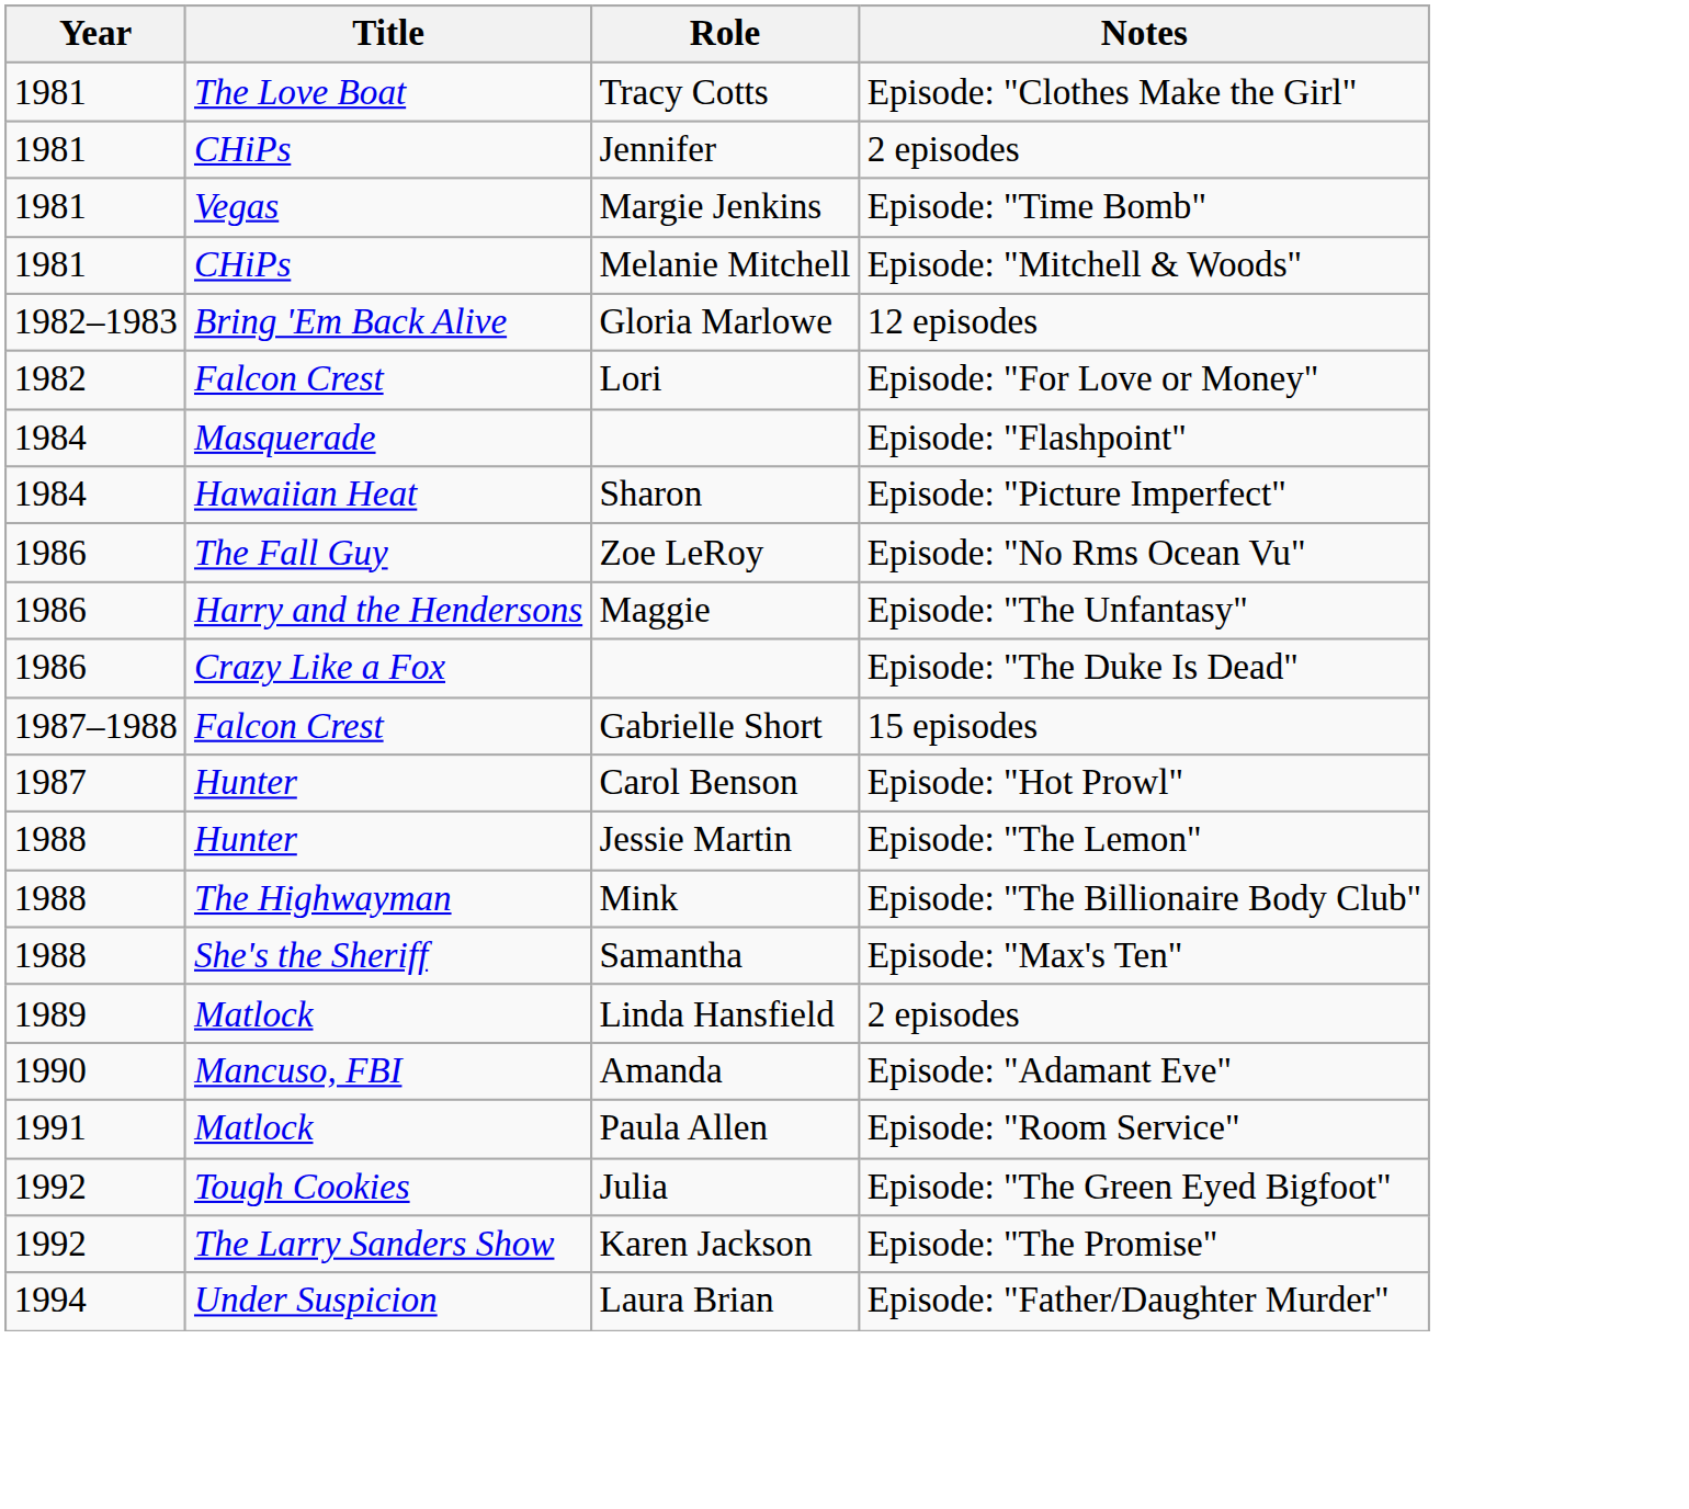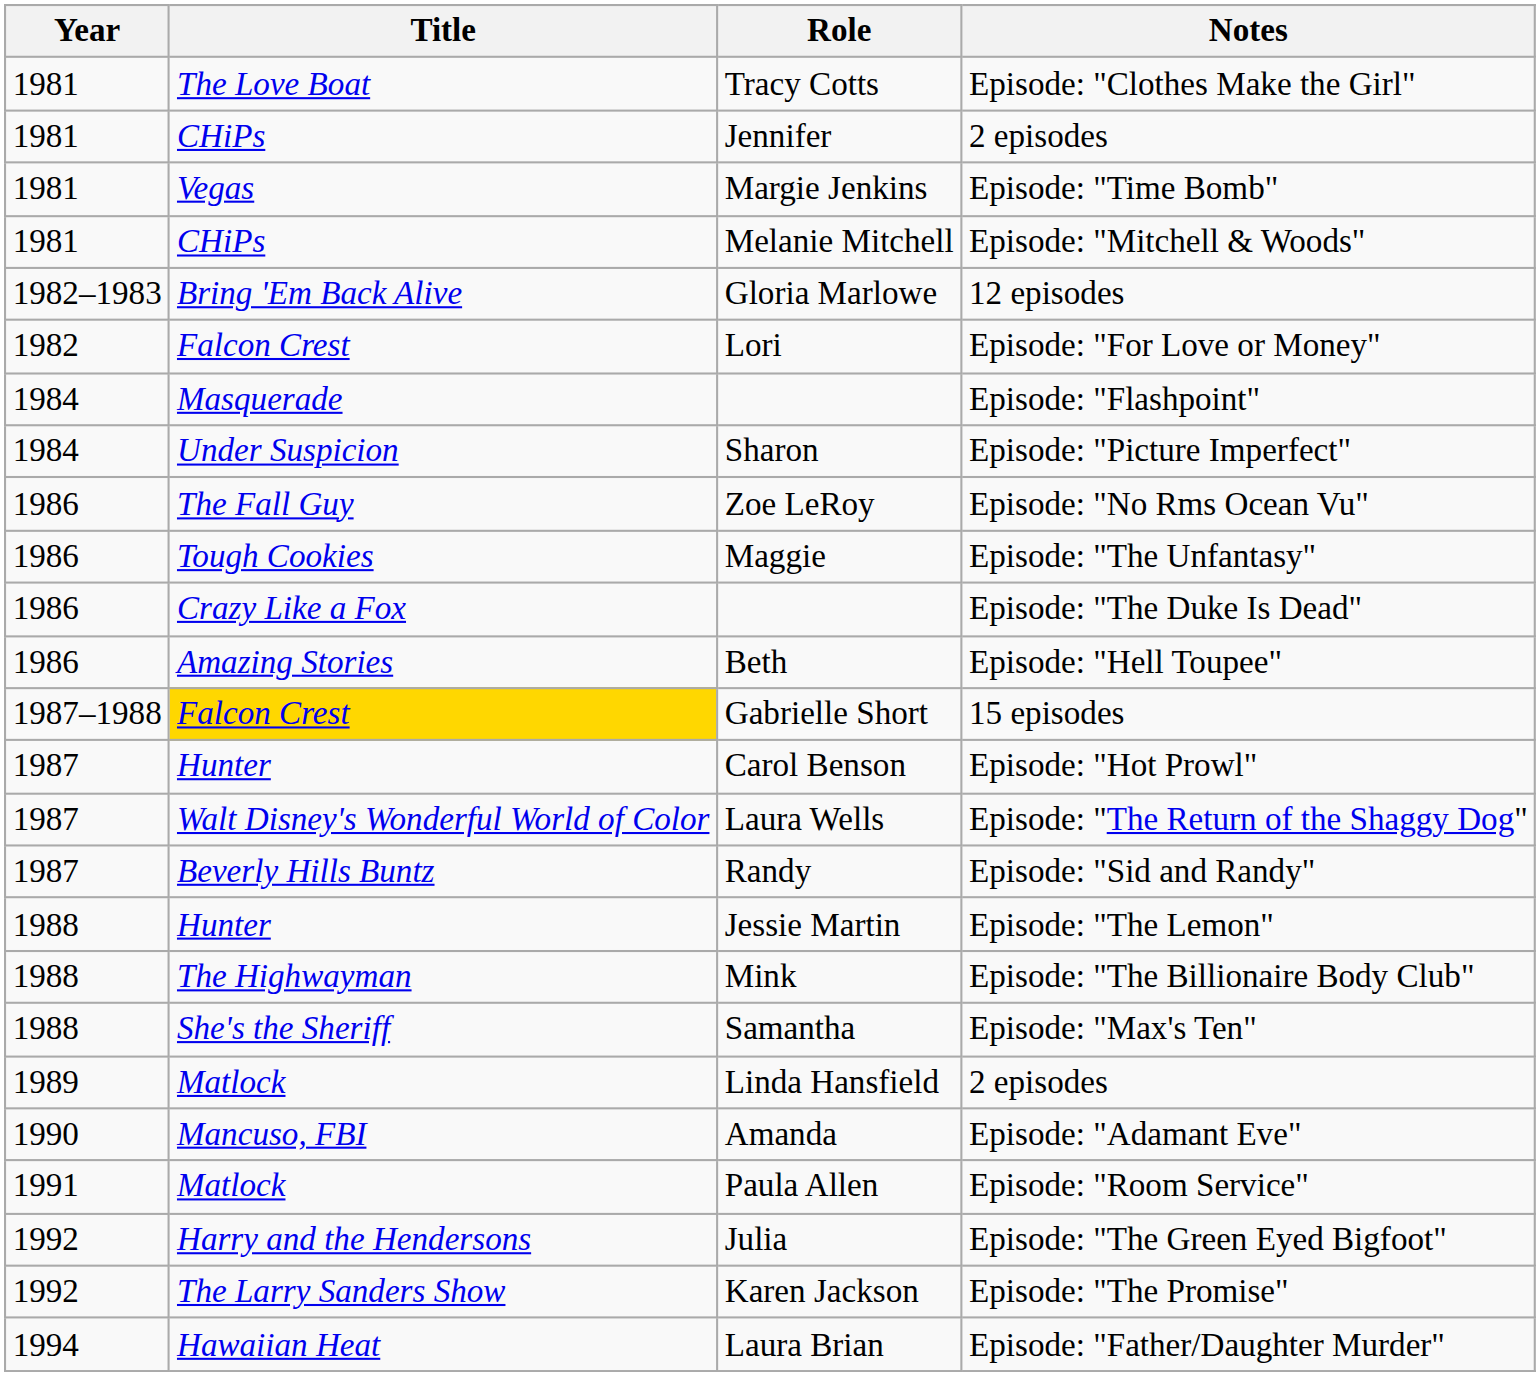Sharon | Title: Hawaiian Heat -> Under Suspicion
Maggie | Title: Harry and the Hendersons -> Tough Cookies
+ row: 1986 | Amazing Stories | Beth | Episode: "Hell Toupee"
Gabrielle Short | Title: no background -> gold background
+ row: 1987 | Walt Disney's Wonderful World of Color | Laura Wells | Episode: "The Return of the Shaggy Dog"
+ row: 1987 | Beverly Hills Buntz | Randy | Episode: "Sid and Randy"
Julia | Title: Tough Cookies -> Harry and the Hendersons
Laura Brian | Title: Under Suspicion -> Hawaiian Heat
